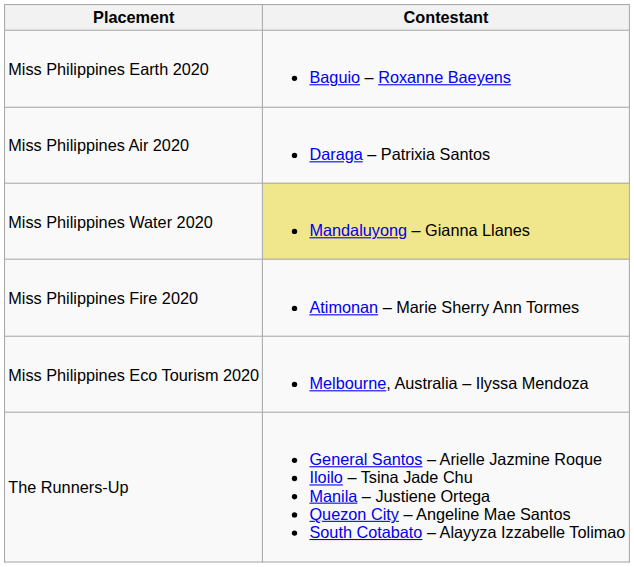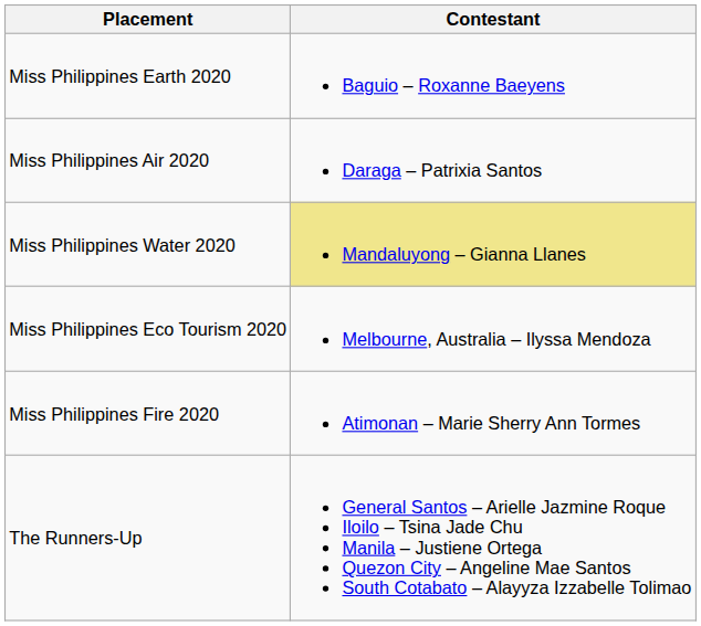rows swapped: Miss Philippines Fire 2020 <-> Miss Philippines Eco Tourism 2020
